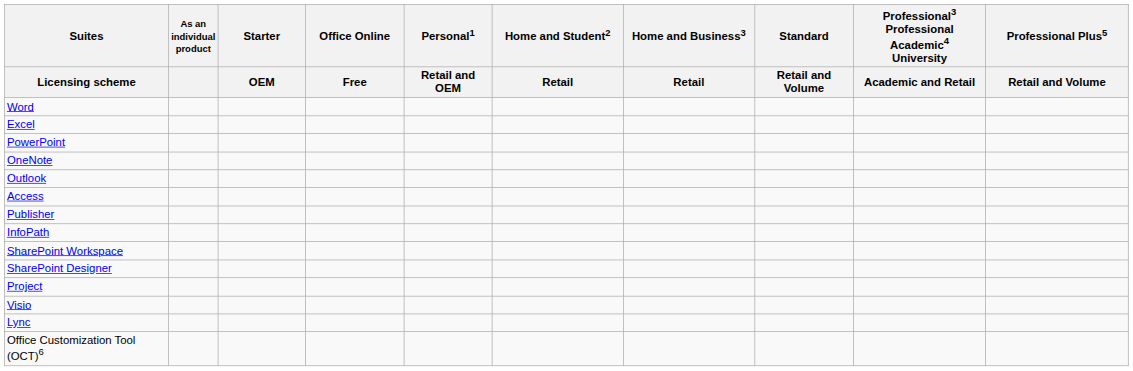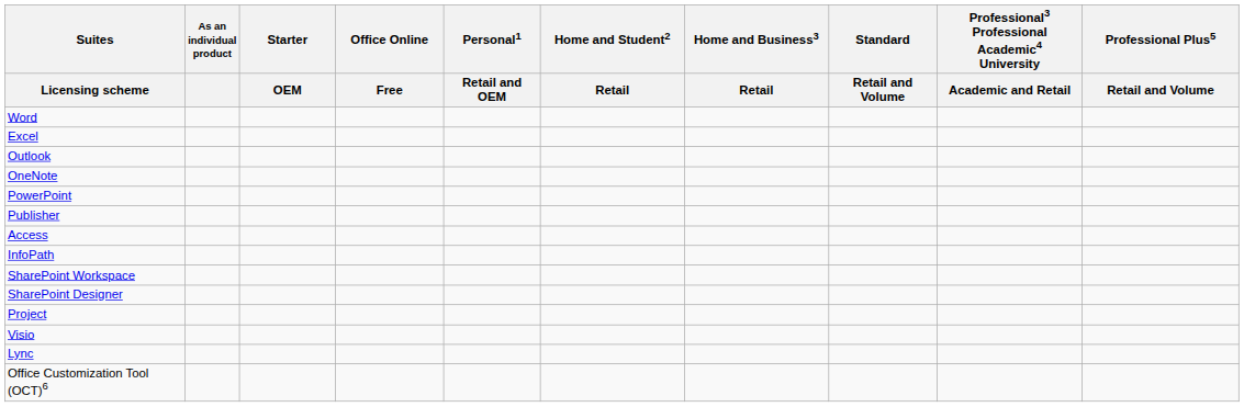rows swapped: PowerPoint <-> Outlook
rows swapped: Publisher <-> Access
